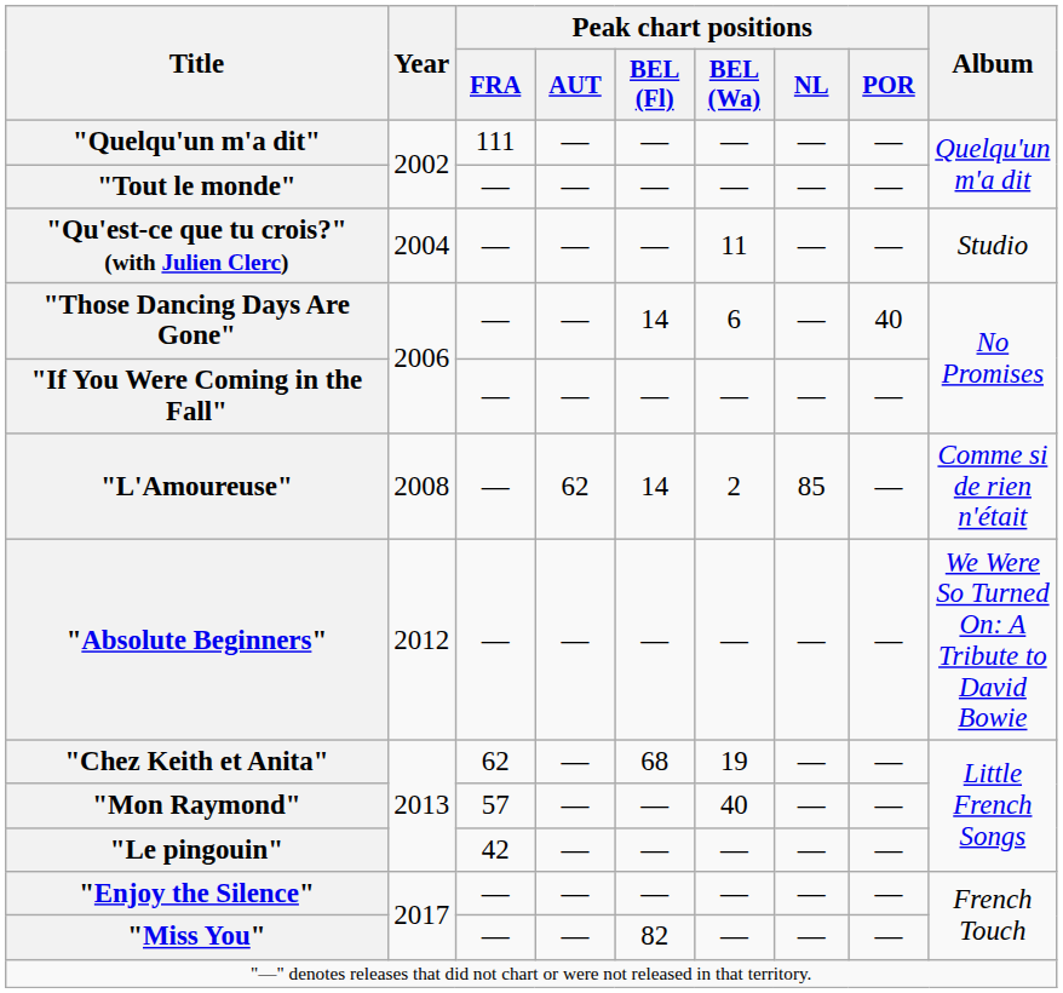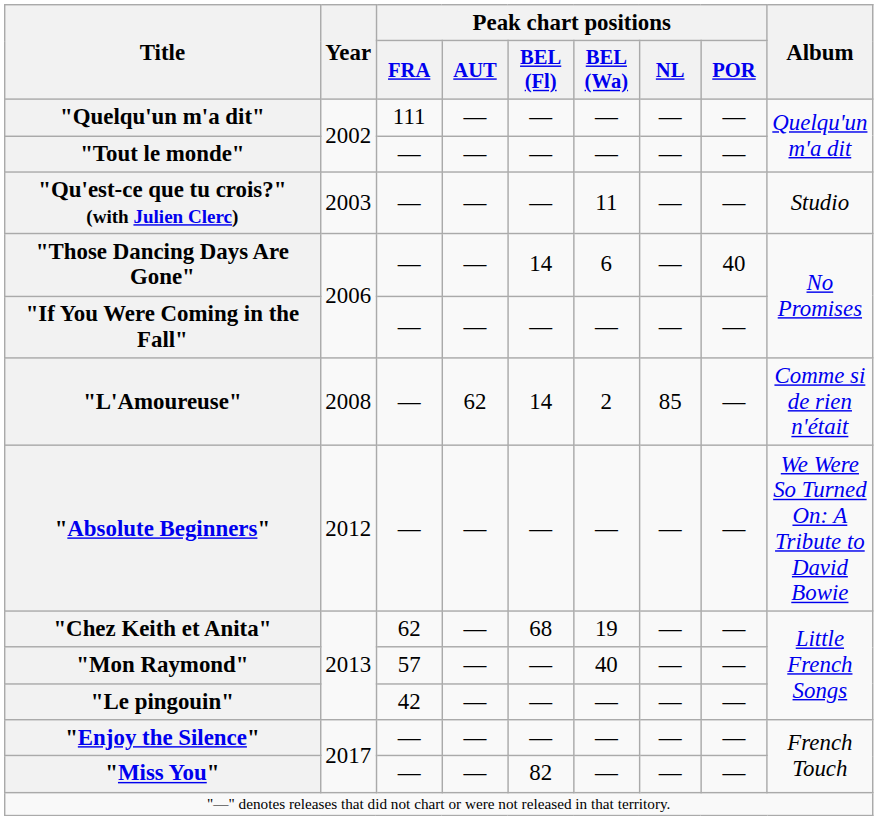"Qu'est-ce que tu crois?" (with Julien Clerc) | Year: 2004 -> 2003
